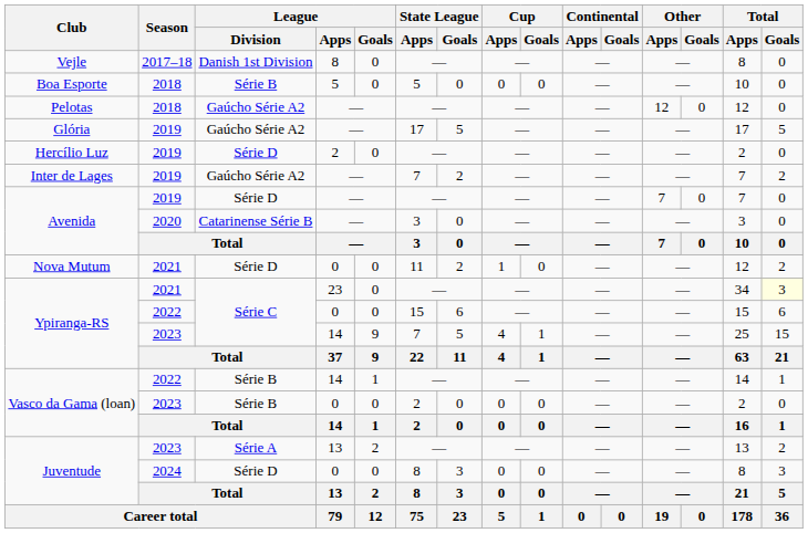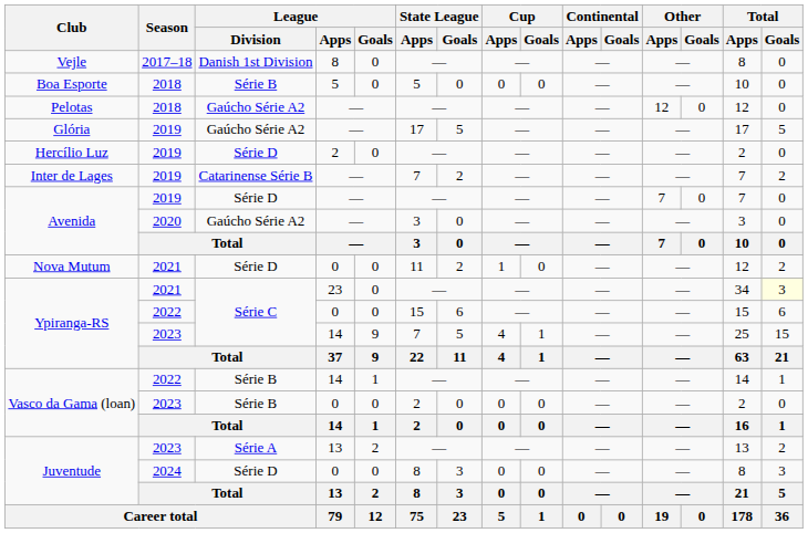Inter de Lages | League / Division: Gaúcho Série A2 -> Catarinense Série B
Avenida / 2020 | League / Division: Catarinense Série B -> Gaúcho Série A2
